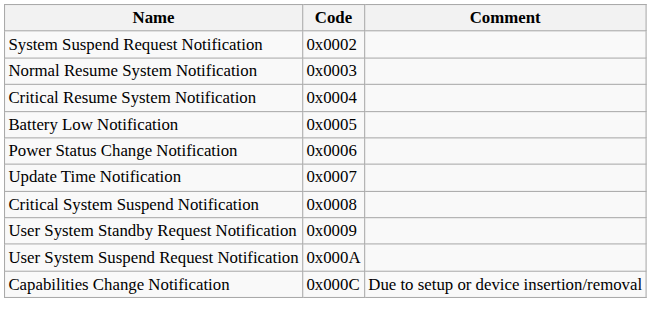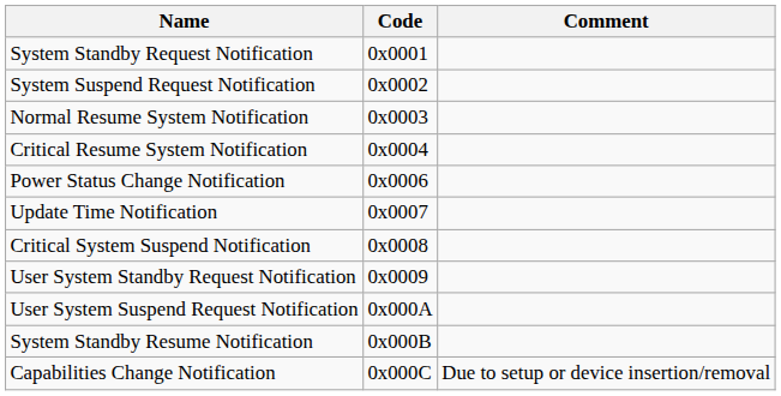+ row: System Standby Request Notification | 0x0001
- row: Battery Low Notification | 0x0005
+ row: System Standby Resume Notification | 0x000B
